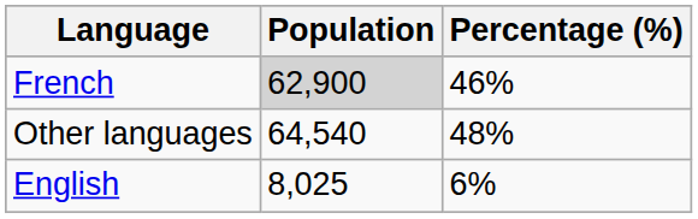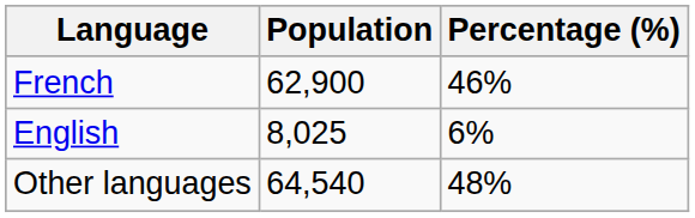French | Population: lightgrey background -> no background
rows swapped: English <-> Other languages
